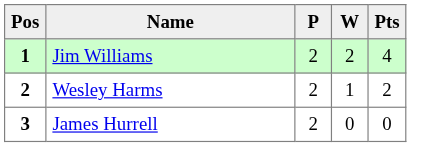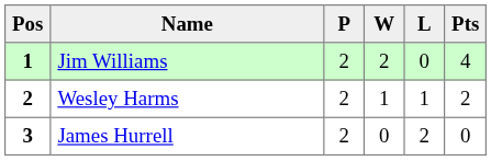+ column: L | 0 | 1 | 2
